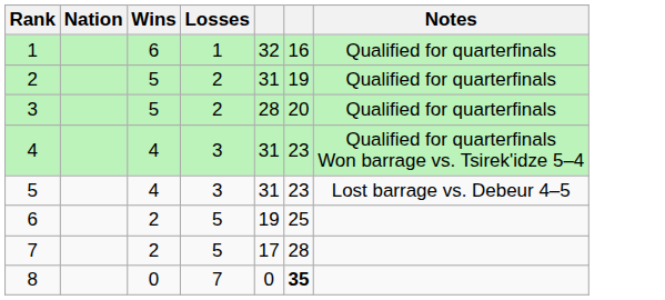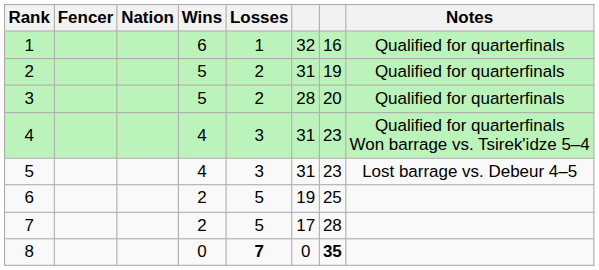+ column: Fencer
8 | Losses: normal -> bold
